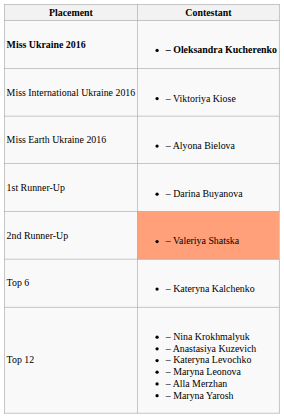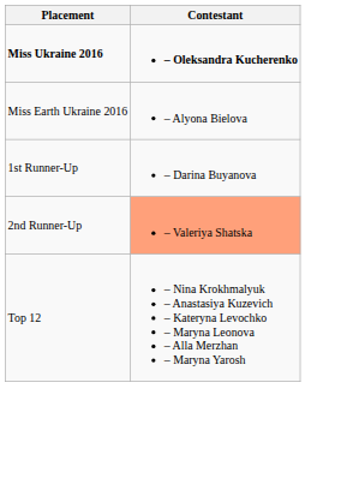- row: Miss International Ukraine 2016 | – Viktoriya Kiose
- row: Top 6 | – Kateryna Kalchenko
